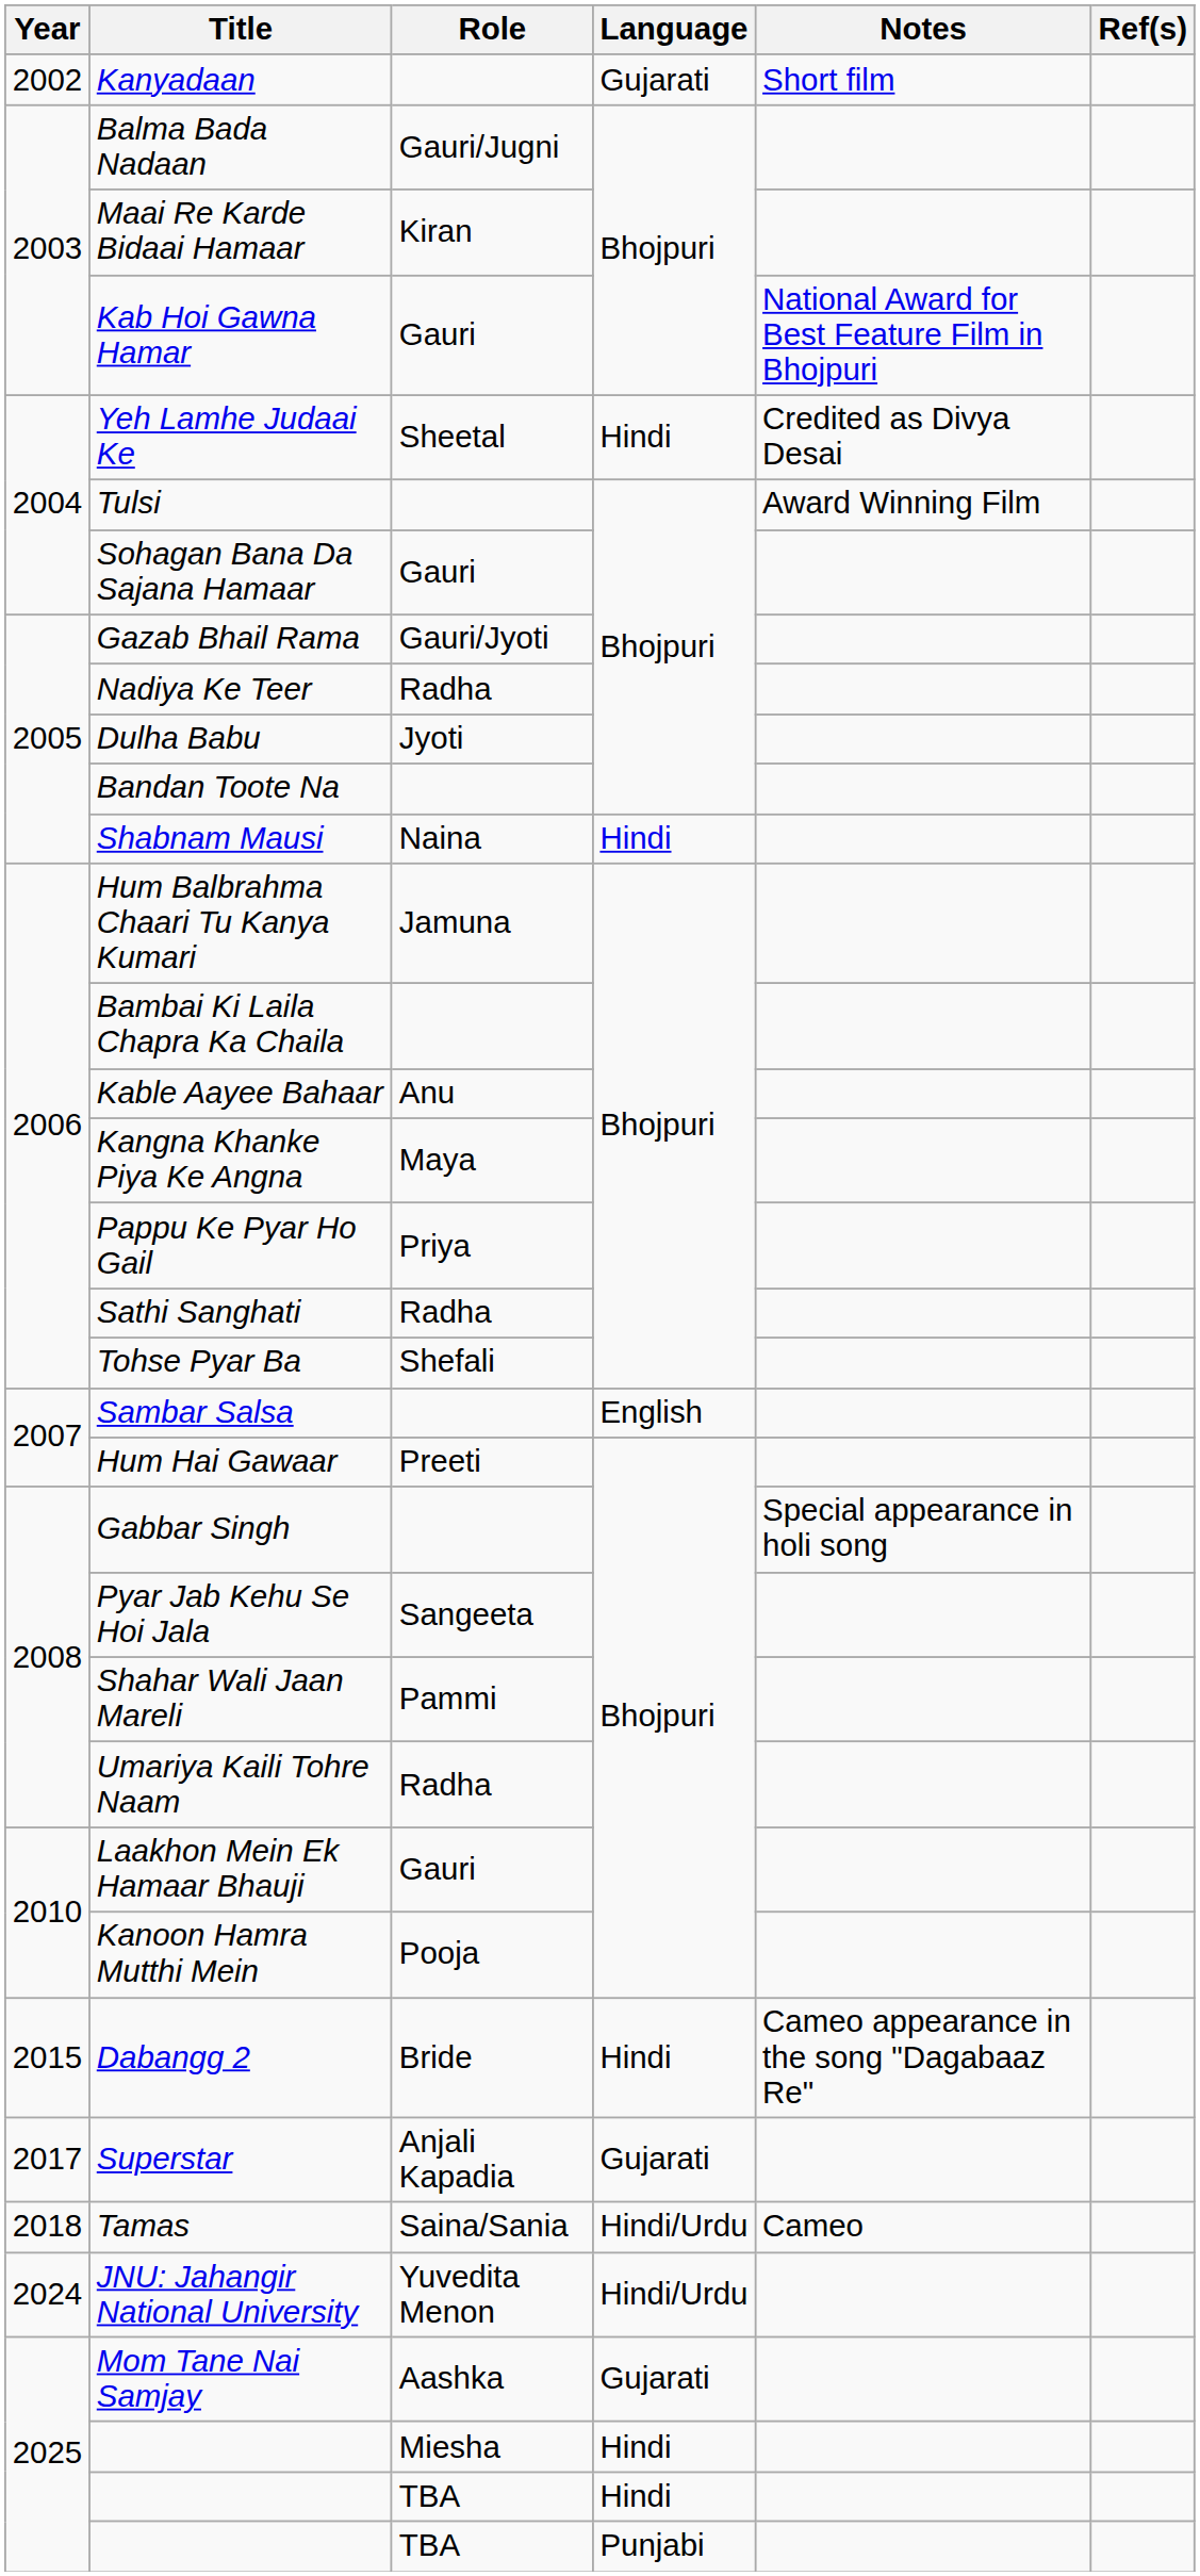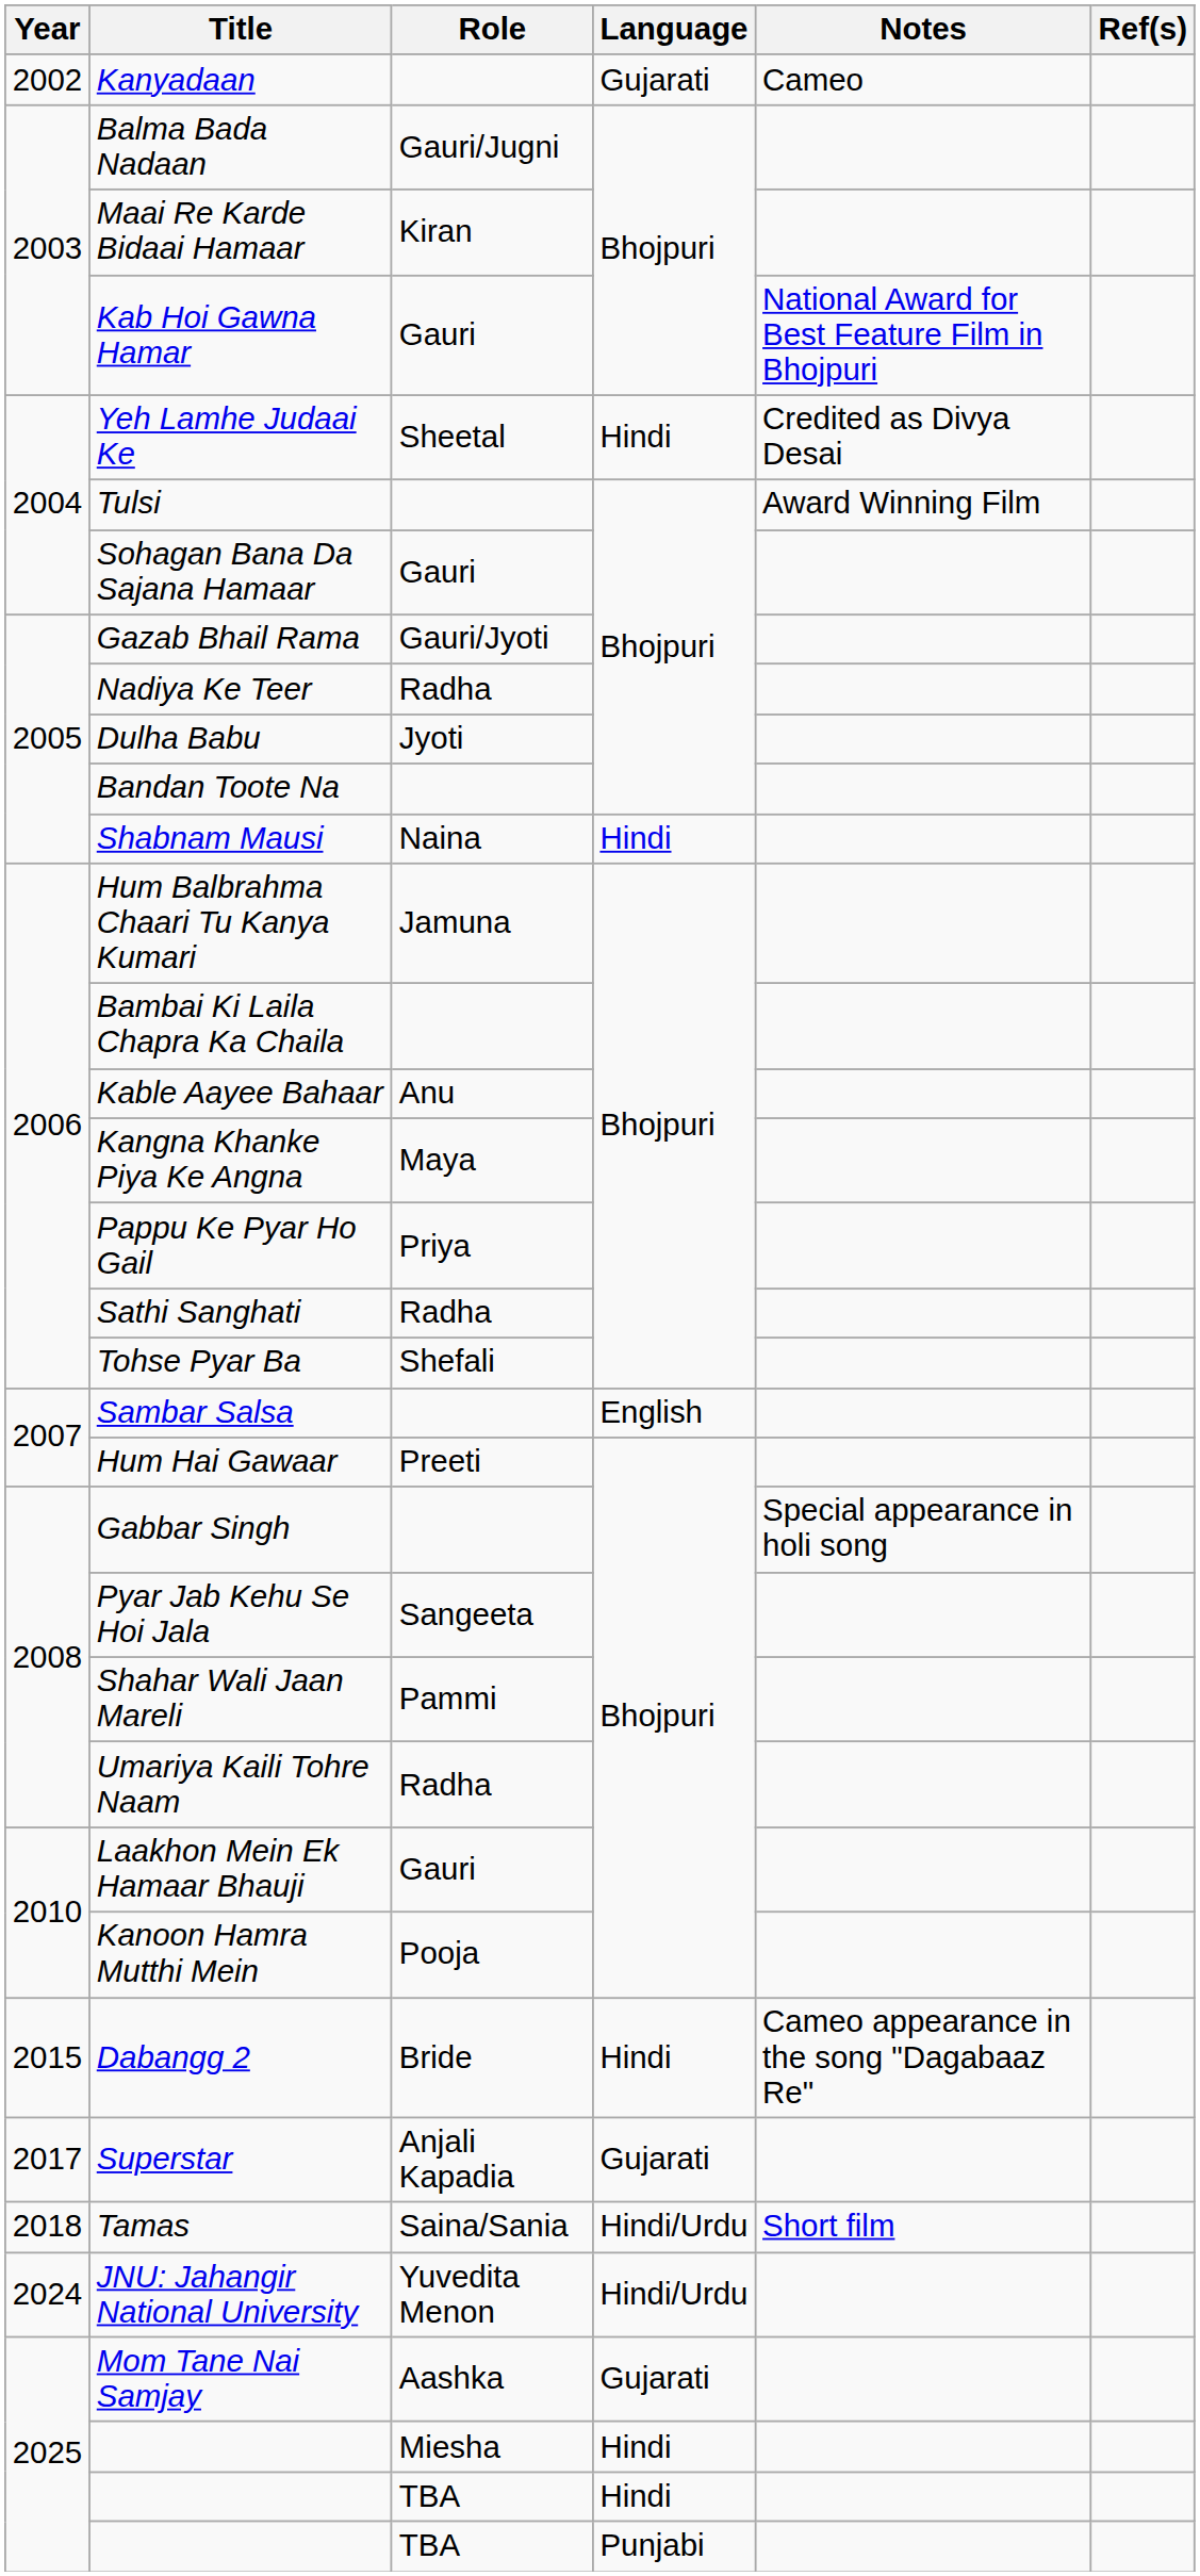Kanyadaan | Notes: Short film -> Cameo
Tamas | Notes: Cameo -> Short film
